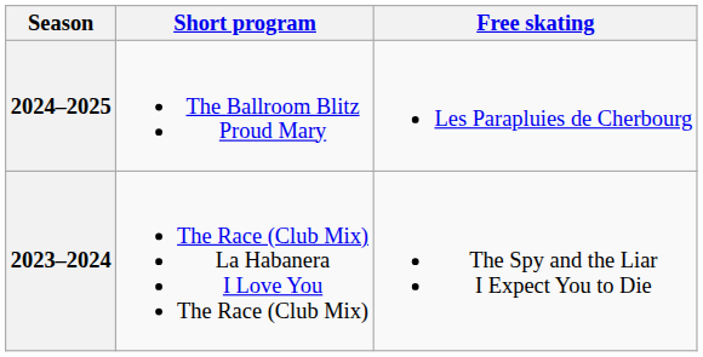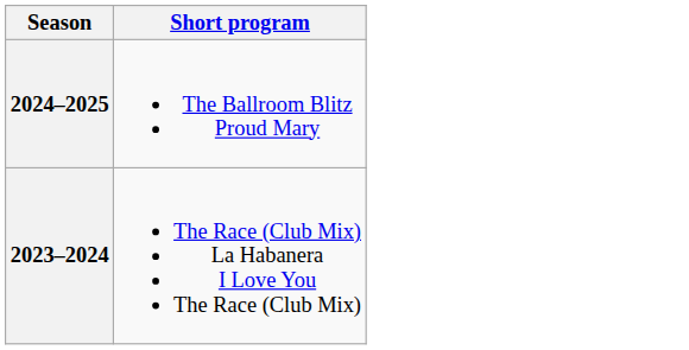- column: Free skating | Les Parapluies de Cherbourg | The Spy and the Liar I Expect You to Die
